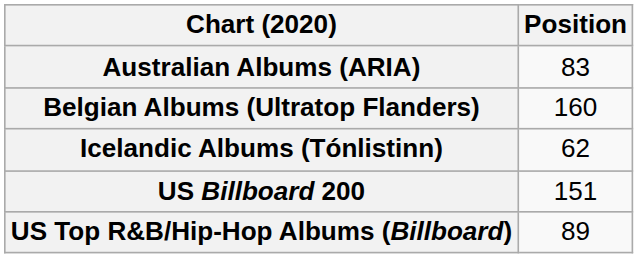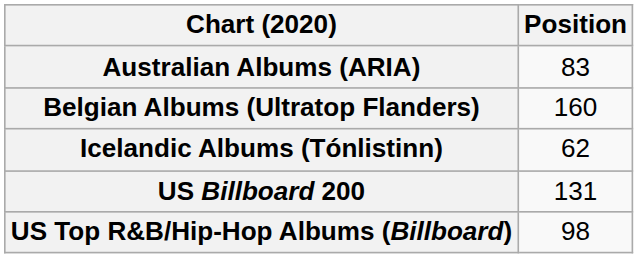US Billboard 200 | Position: 151 -> 131
US Top R&B/Hip-Hop Albums (Billboard) | Position: 89 -> 98
